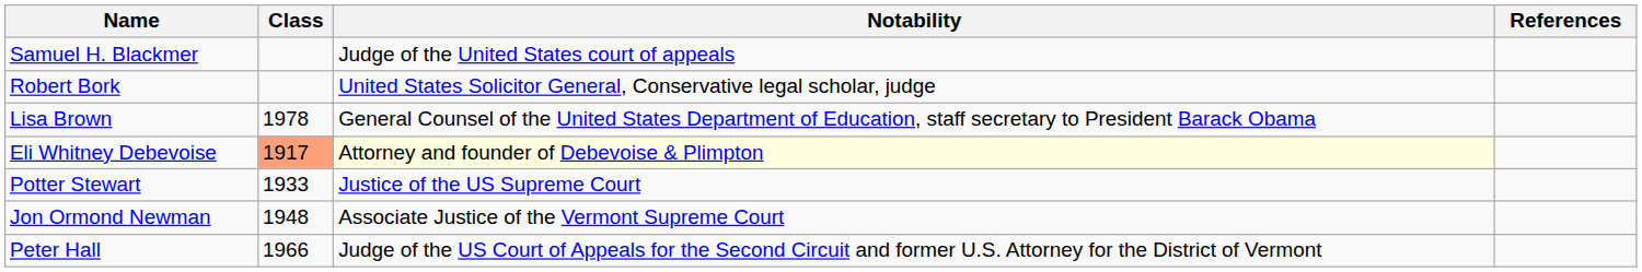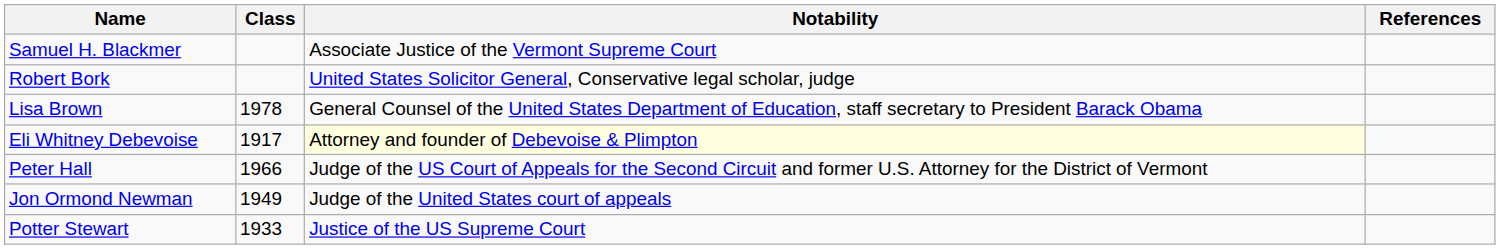Samuel H. Blackmer | Notability: Judge of the United States court of appeals -> Associate Justice of the Vermont Supreme Court
Eli Whitney Debevoise | Class: lightsalmon background -> no background
rows swapped: Peter Hall <-> Potter Stewart
Jon Ormond Newman | Class: 1948 -> 1949
Jon Ormond Newman | Notability: Associate Justice of the Vermont Supreme Court -> Judge of the United States court of appeals
